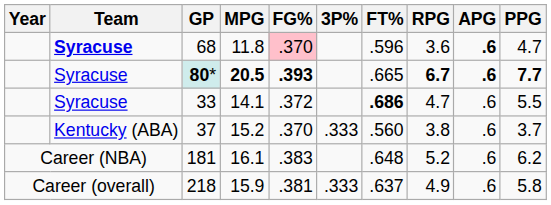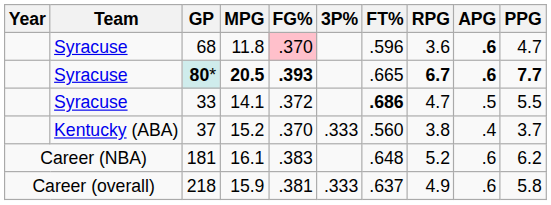68 | Team: bold -> normal
33 | APG: .6 -> .5
37 | APG: .6 -> .4
